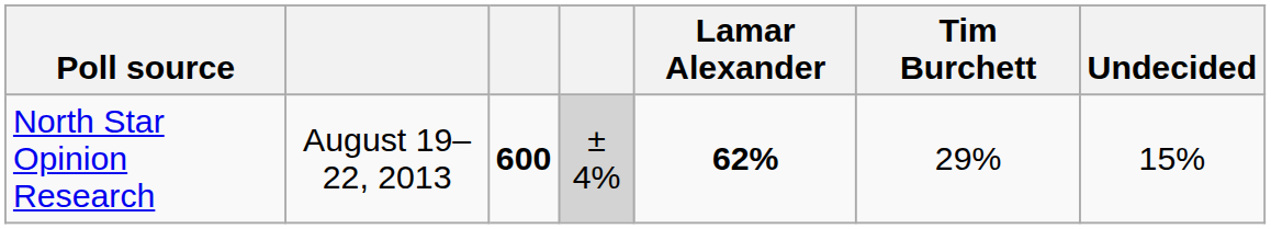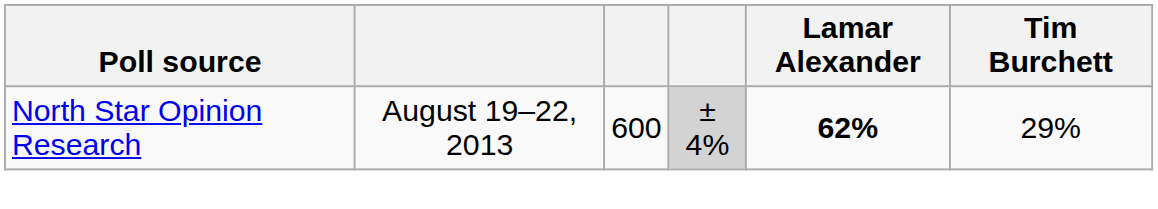- column: Undecided | 15%
North Star Opinion Research | column 3: bold -> normal
